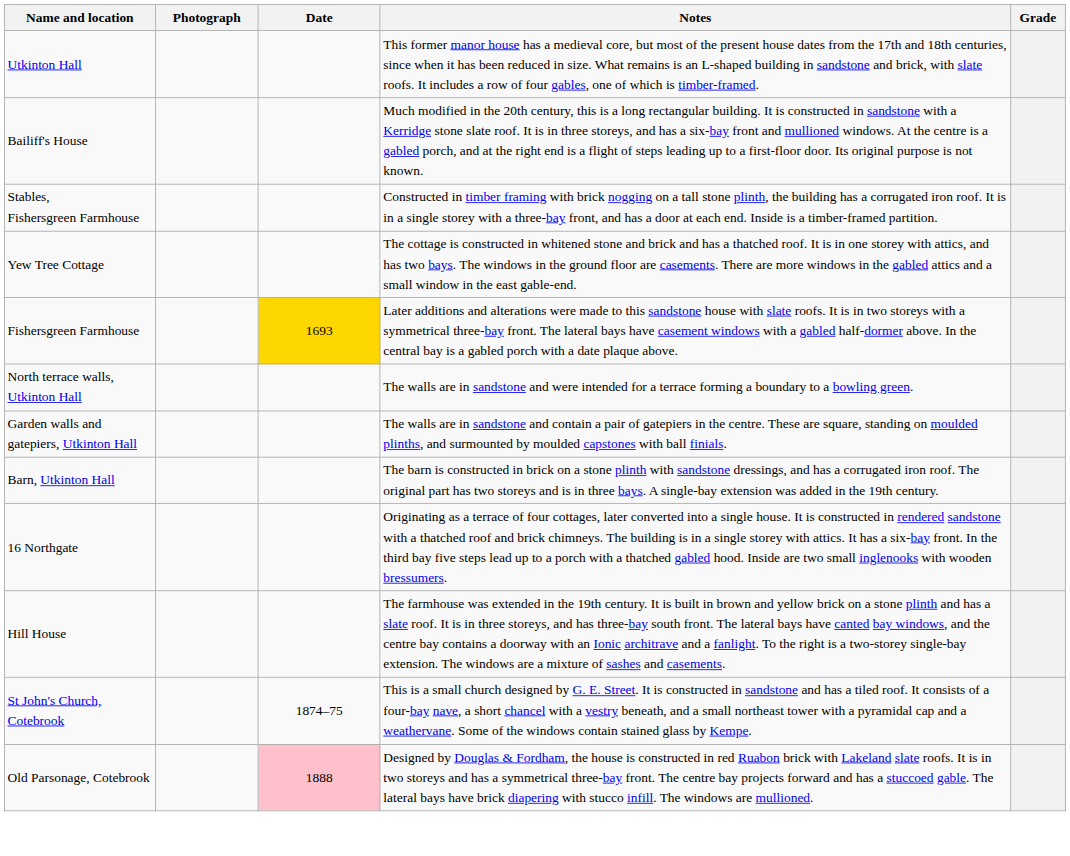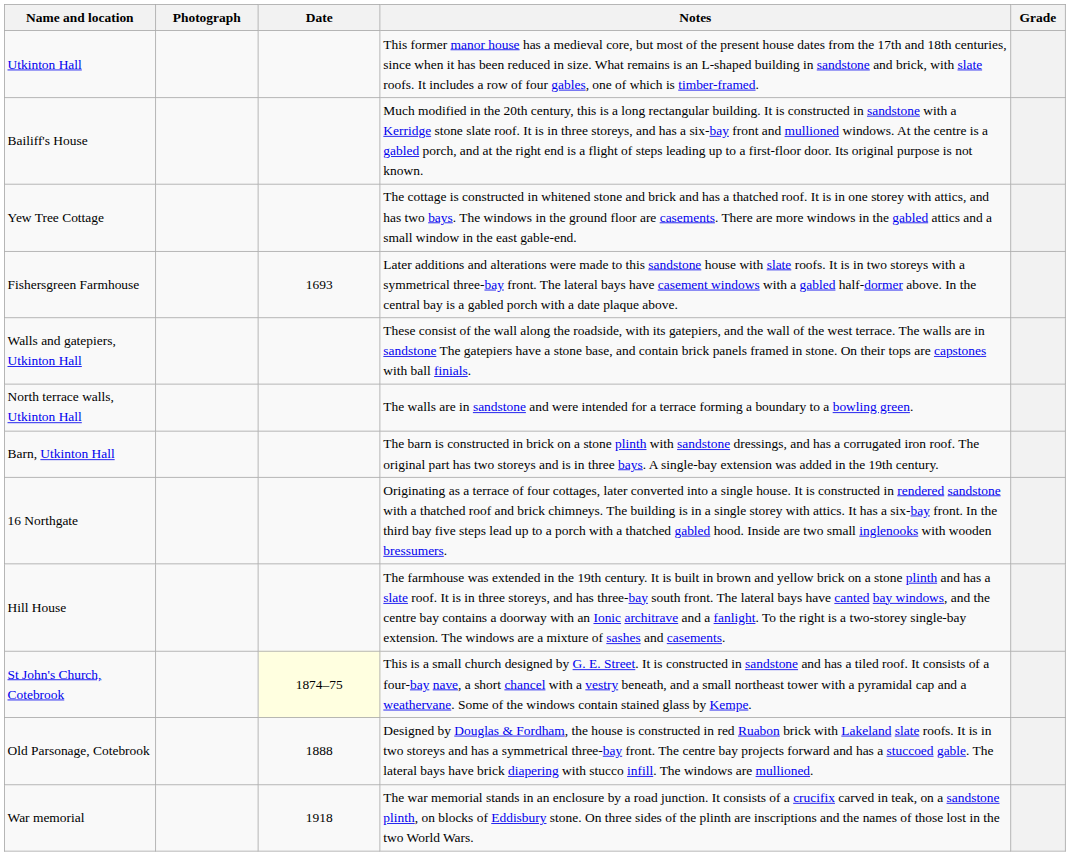- row: Stables, Fishersgreen Farmhouse | Constructed in timber framing with brick nogging on a tall stone plinth, the building has a corrugated iron roof. It is in a single storey with a three-bay front, and has a door at each end. Inside is a timber-framed partition.
Fishersgreen Farmhouse | Date: gold background -> no background
+ row: Walls and gatepiers, Utkinton Hall | These consist of the wall along the roadside, with its gatepiers, and the wall of the west terrace. The walls are in sandstone The gatepiers have a stone base, and contain brick panels framed in stone. On their tops are capstones with ball finials.
- row: Garden walls and gatepiers, Utkinton Hall | The walls are in sandstone and contain a pair of gatepiers in the centre. These are square, standing on moulded plinths, and surmounted by moulded capstones with ball finials.
St John's Church, Cotebrook | Date: no background -> lightyellow background
Old Parsonage, Cotebrook | Date: pink background -> no background
+ row: War memorial | 1918 | The war memorial stands in an enclosure by a road junction. It consists of a crucifix carved in teak, on a sandstone plinth, on blocks of Eddisbury stone. On three sides of the plinth are inscriptions and the names of those lost in the two World Wars.
